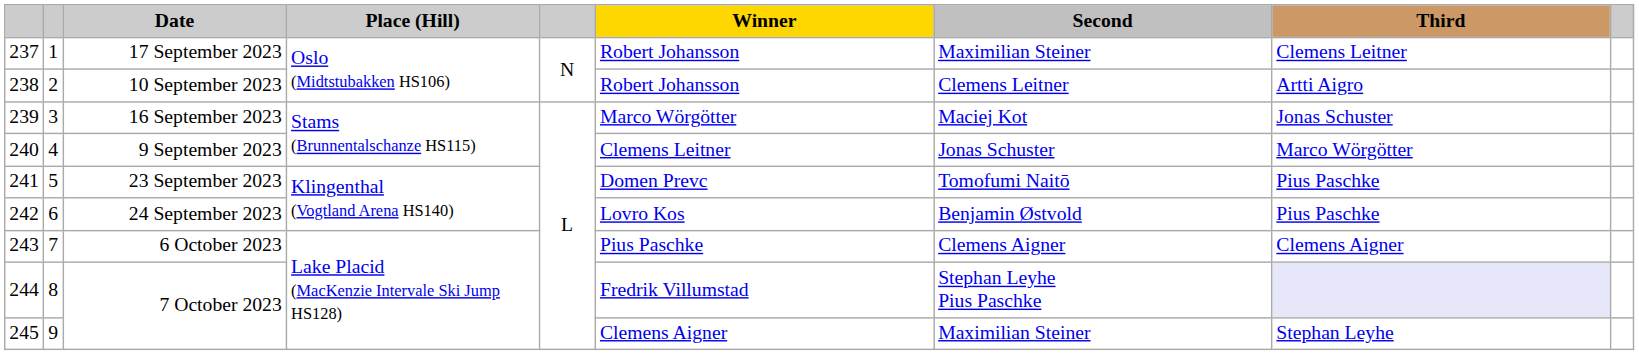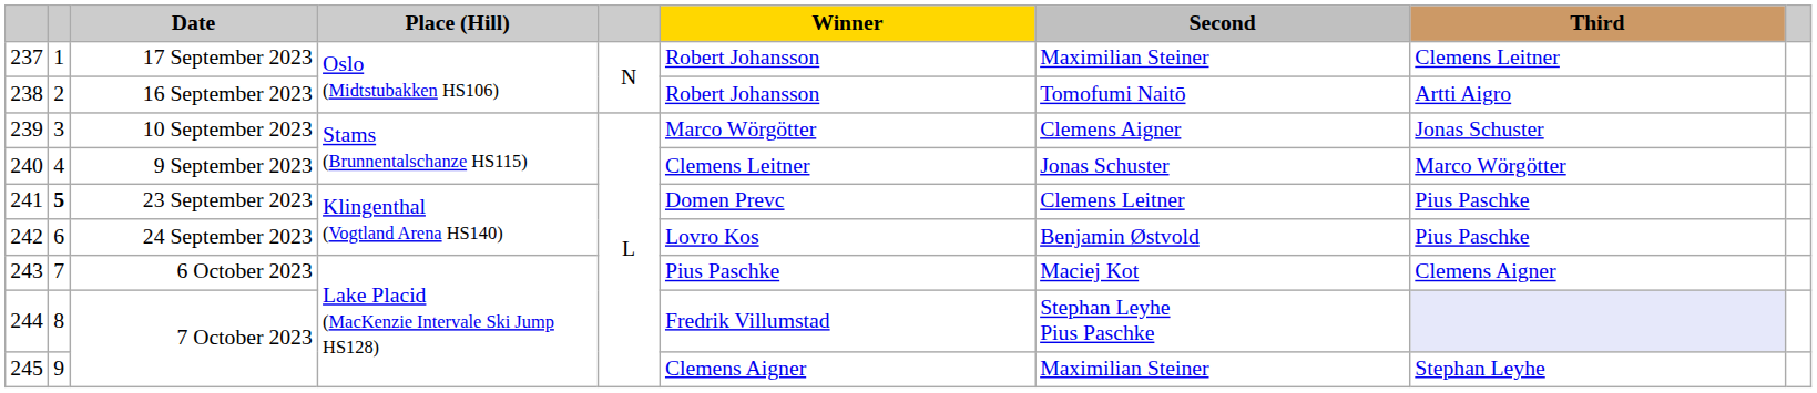238 | Date: 10 September 2023 -> 16 September 2023
238 | Second: Clemens Leitner -> Tomofumi Naitō
239 | Date: 16 September 2023 -> 10 September 2023
239 | Second: Maciej Kot -> Clemens Aigner
241 | column 2: normal -> bold
241 | Second: Tomofumi Naitō -> Clemens Leitner
243 | Second: Clemens Aigner -> Maciej Kot
